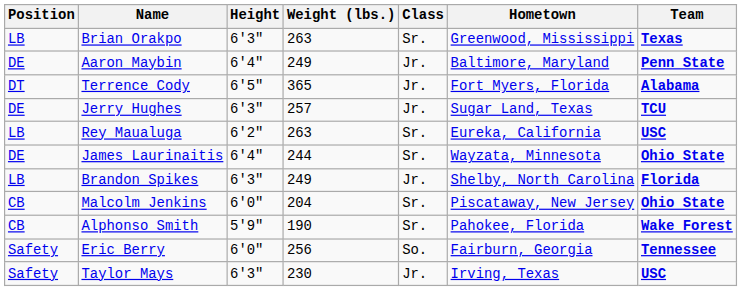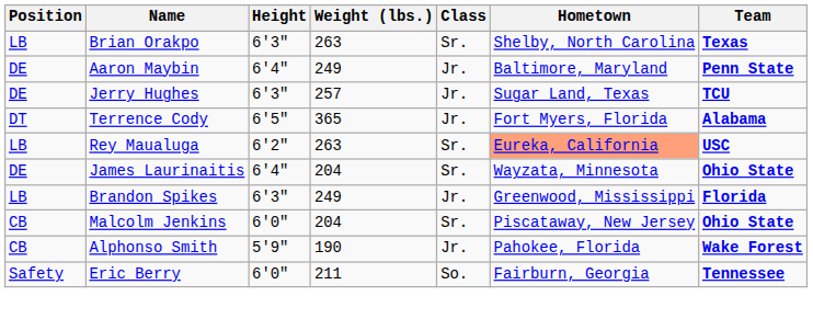Brian Orakpo | Hometown: Greenwood, Mississippi -> Shelby, North Carolina
rows swapped: Terrence Cody <-> Jerry Hughes
Rey Maualuga | Hometown: no background -> lightsalmon background
James Laurinaitis | Weight (lbs.): 244 -> 204
Brandon Spikes | Hometown: Shelby, North Carolina -> Greenwood, Mississippi
Alphonso Smith | Class: Sr. -> Jr.
Eric Berry | Weight (lbs.): 256 -> 211
- row: Safety | Taylor Mays | 6'3" | 230 | Jr. | Irving, Texas | USC
